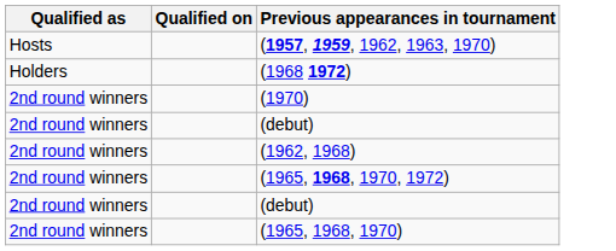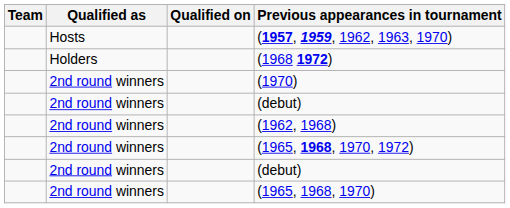+ column: Team
